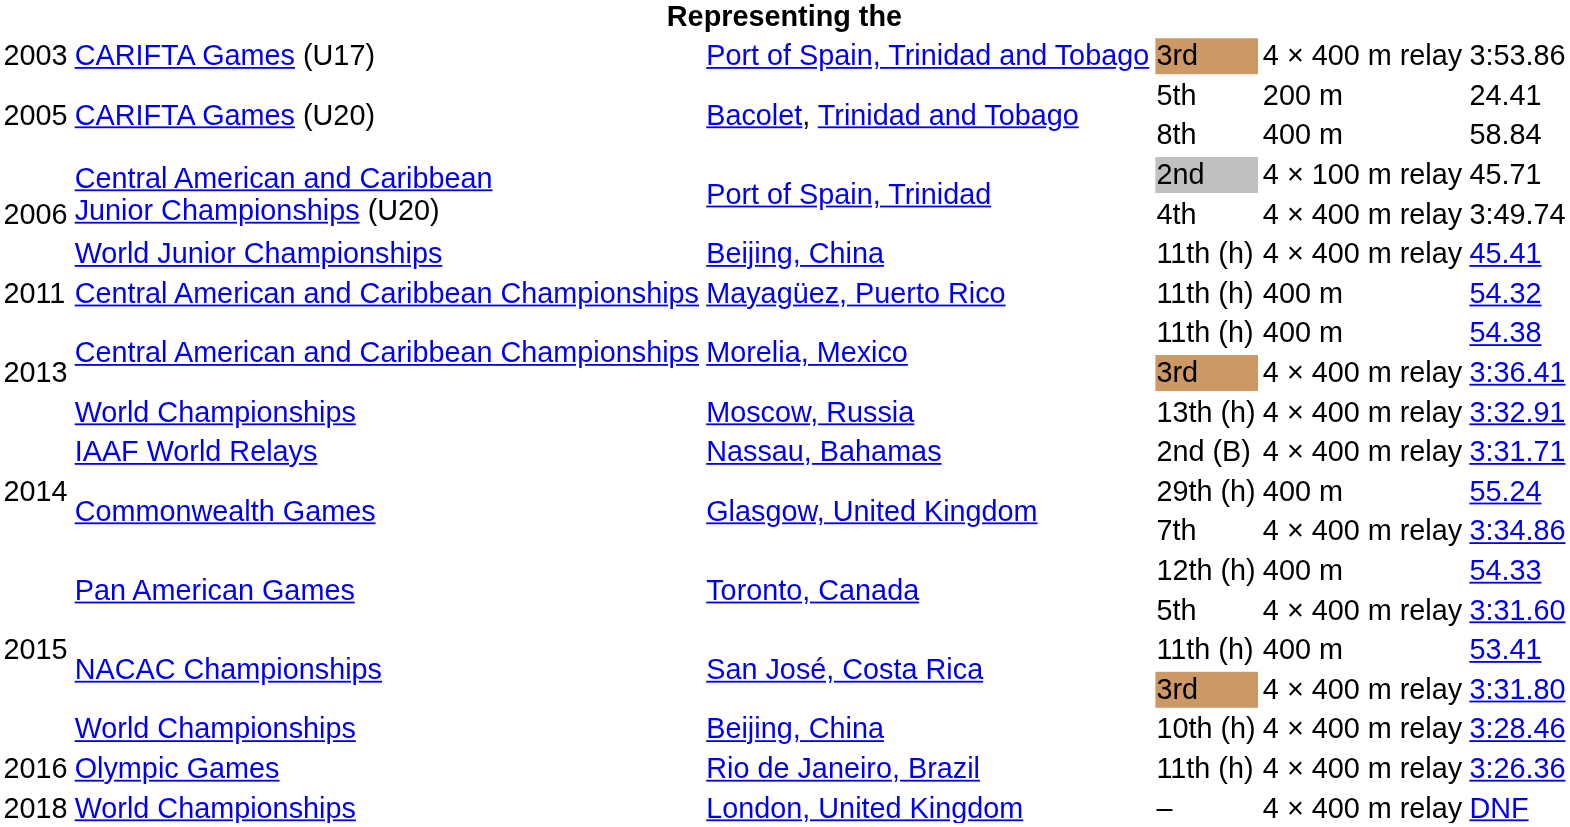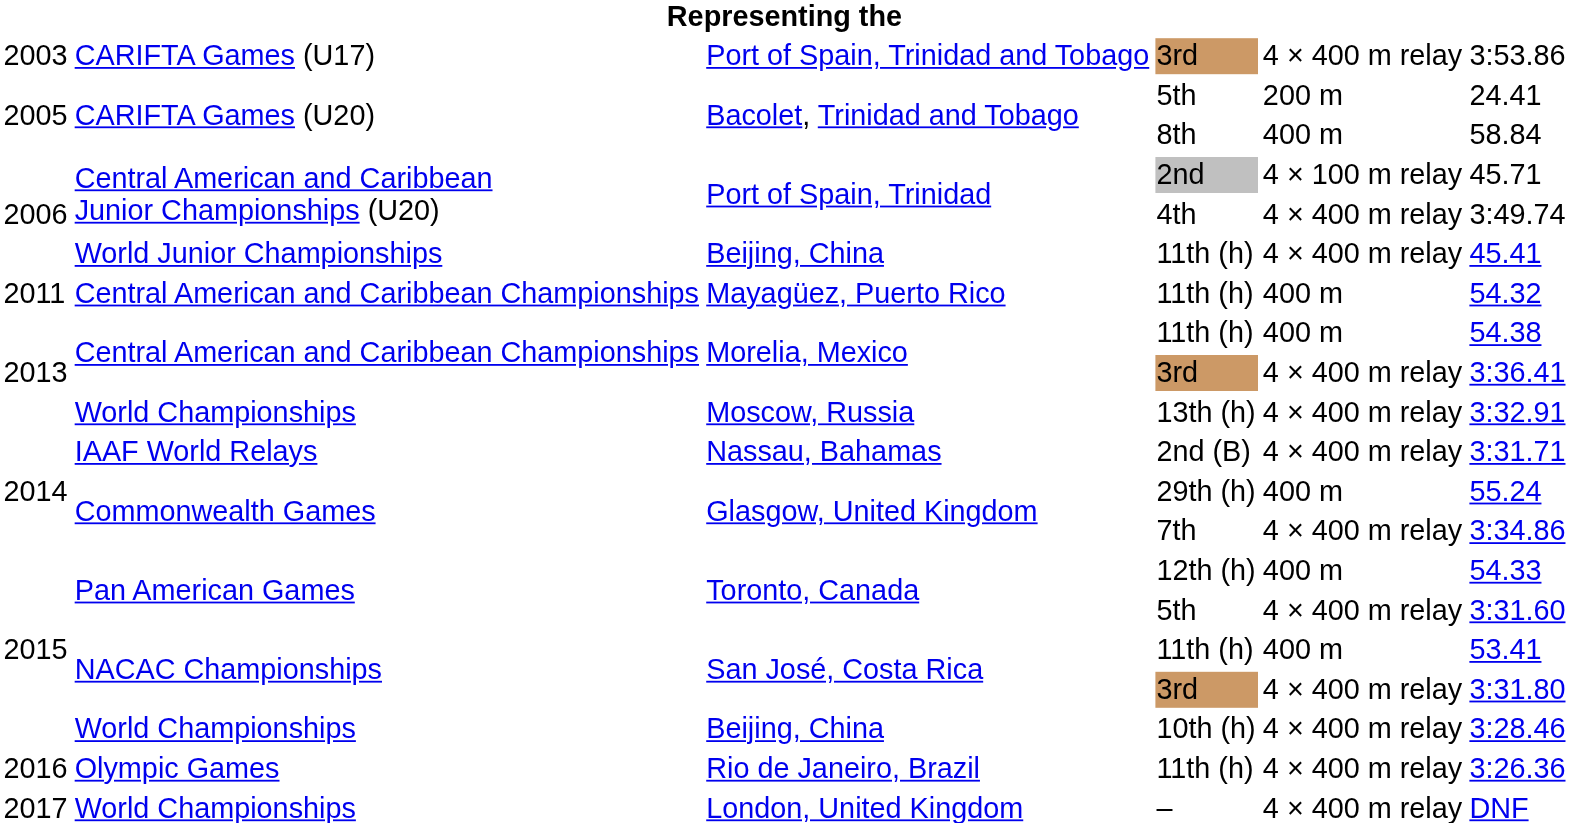London, United Kingdom | column 1: 2018 -> 2017
